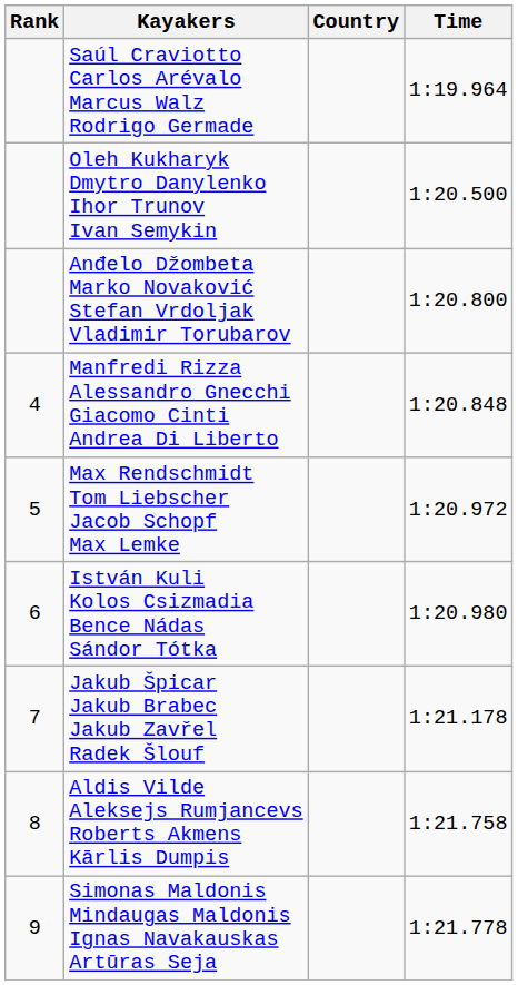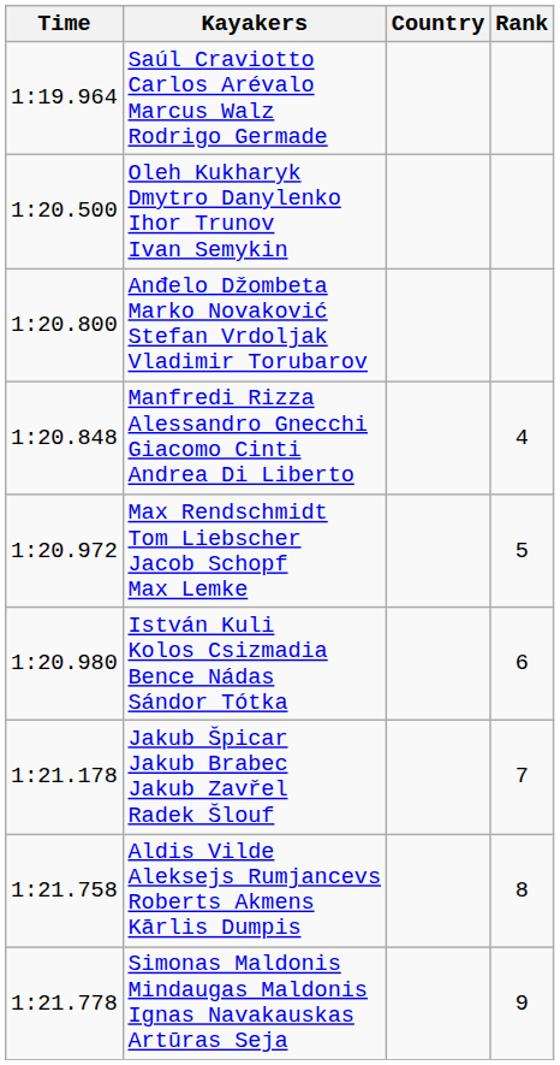columns swapped: Rank <-> Time
